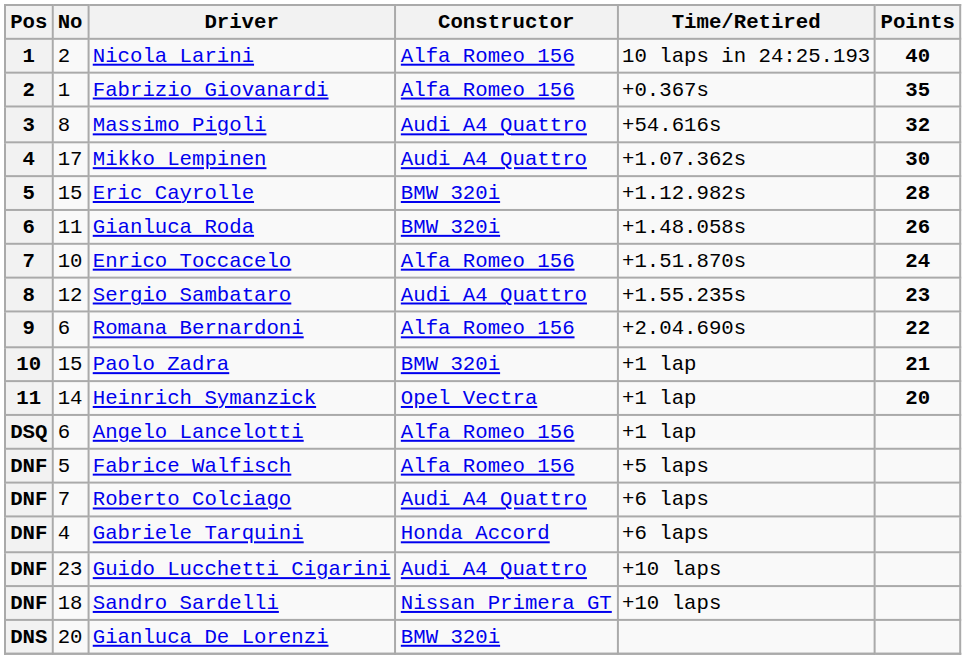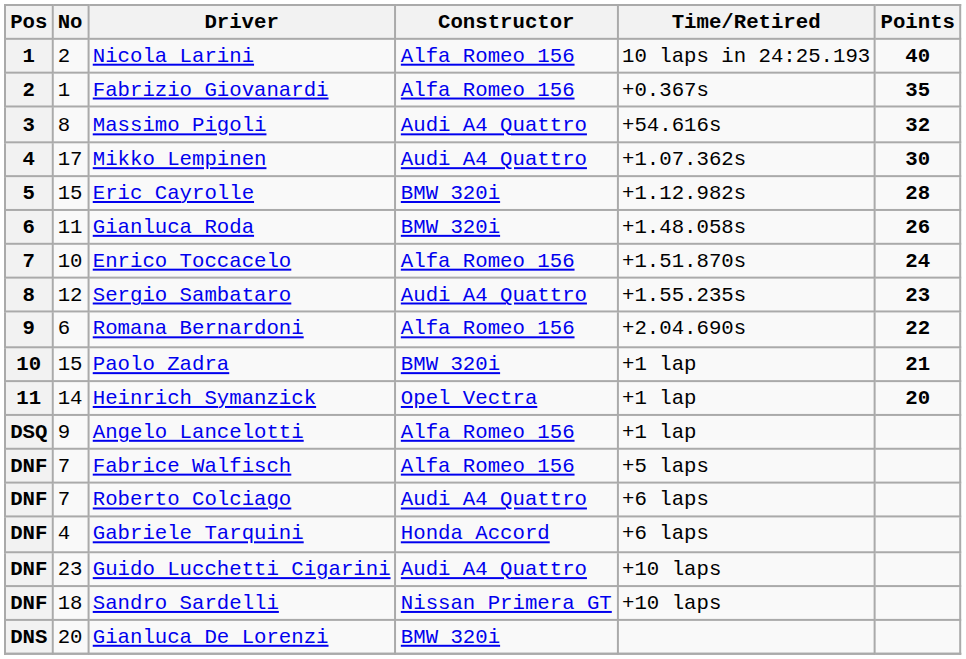Angelo Lancelotti | No: 6 -> 9
Fabrice Walfisch | No: 5 -> 7
